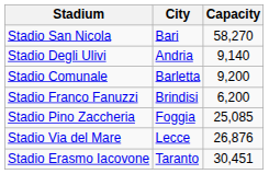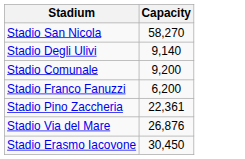- column: City | Bari | Andria | Barletta | Brindisi | Foggia | Lecce | Taranto
Stadio Pino Zaccheria | Capacity: 25,085 -> 22,361
Stadio Erasmo Iacovone | Capacity: 30,451 -> 30,450
